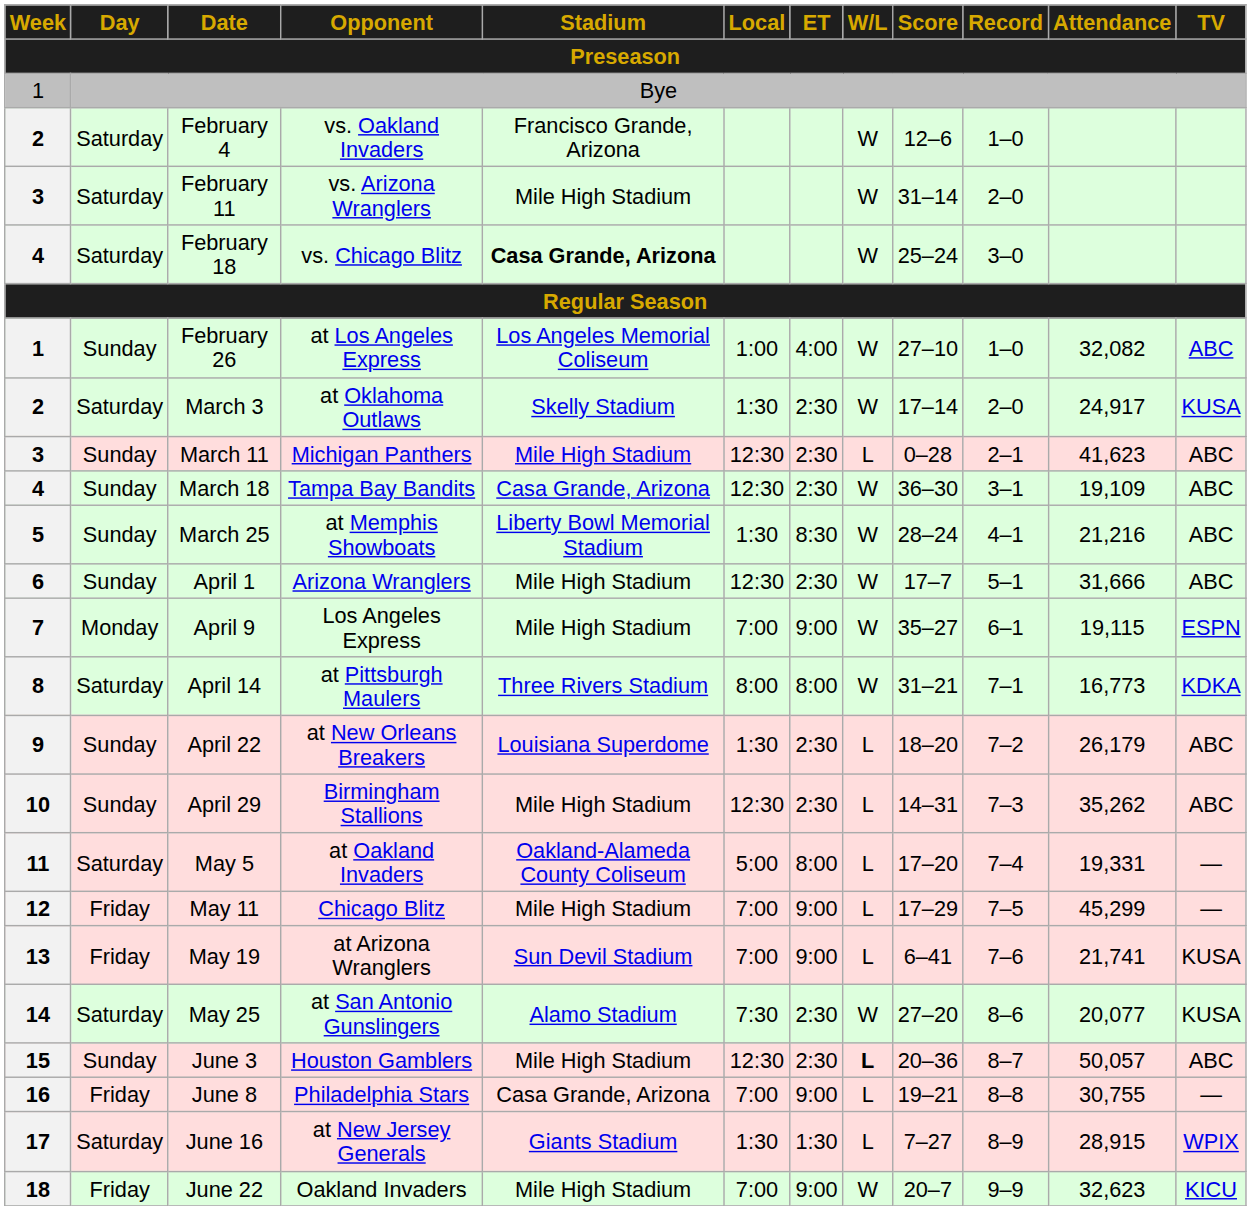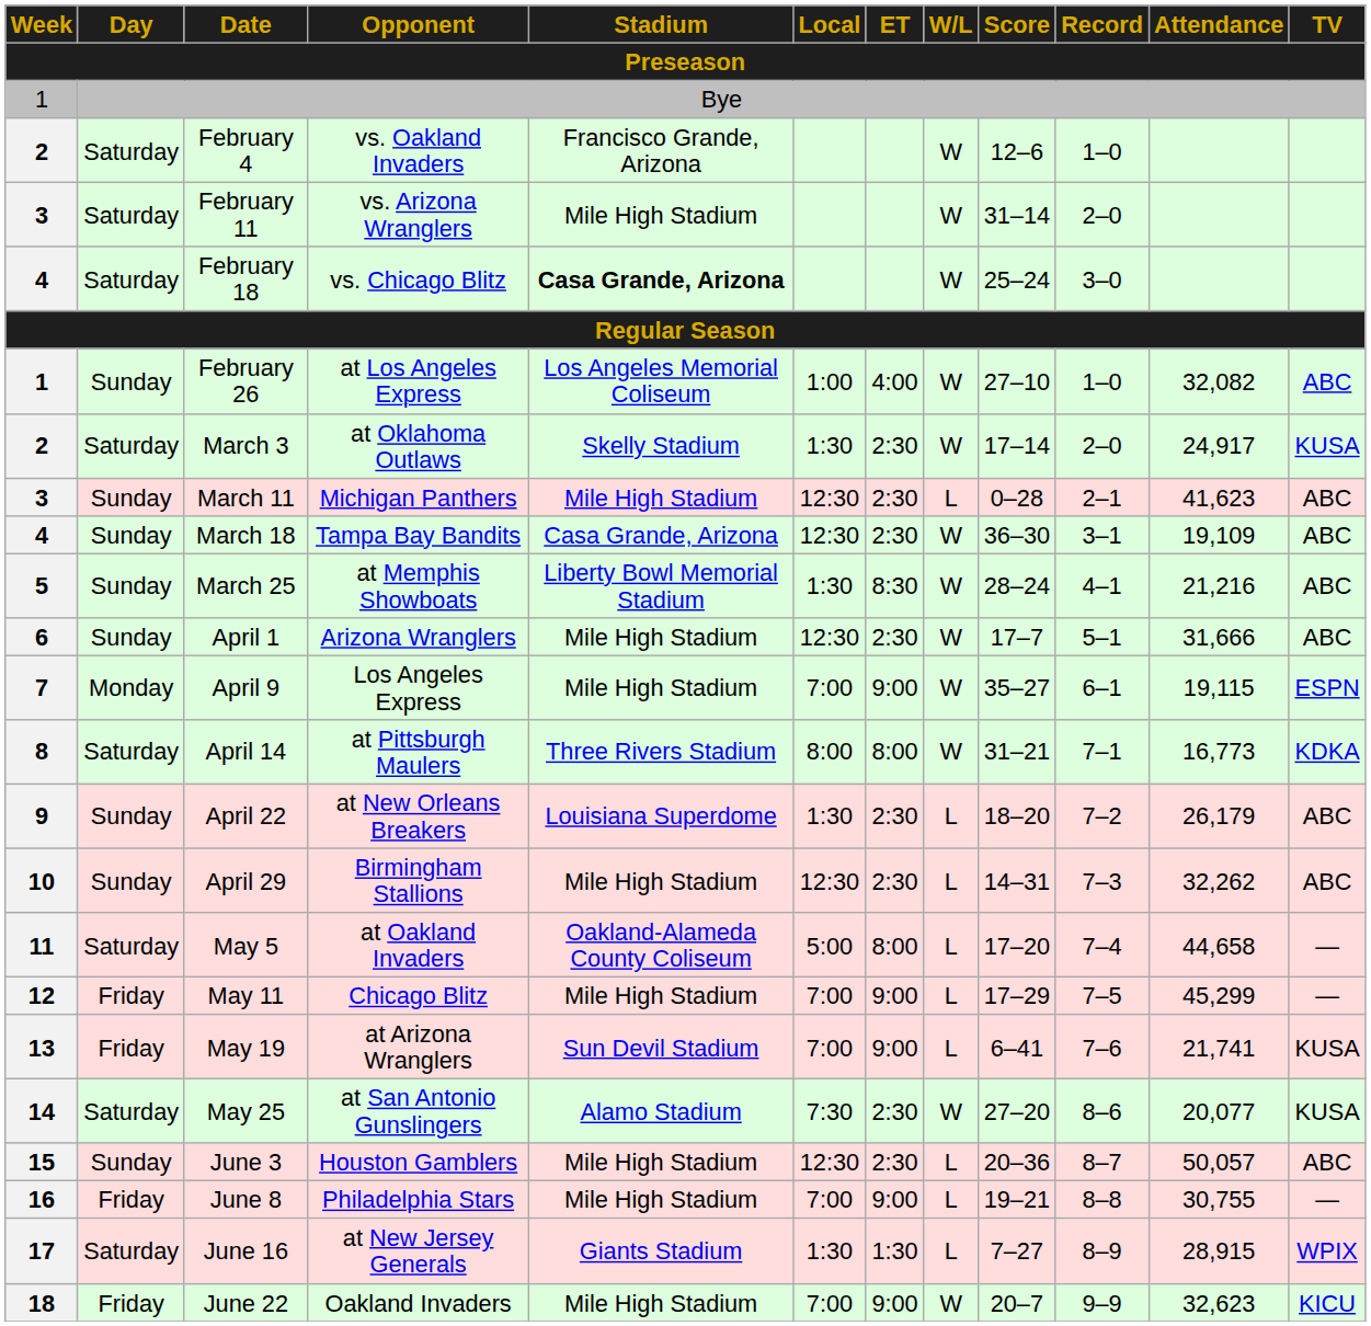April 29 | Attendance: 35,262 -> 32,262
May 5 | Attendance: 19,331 -> 44,658
June 3 | W/L: bold -> normal
June 8 | Stadium: Casa Grande, Arizona -> Mile High Stadium
